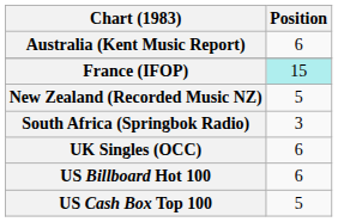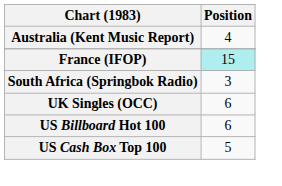Australia (Kent Music Report) | Position: 6 -> 4
- row: New Zealand (Recorded Music NZ) | 5
